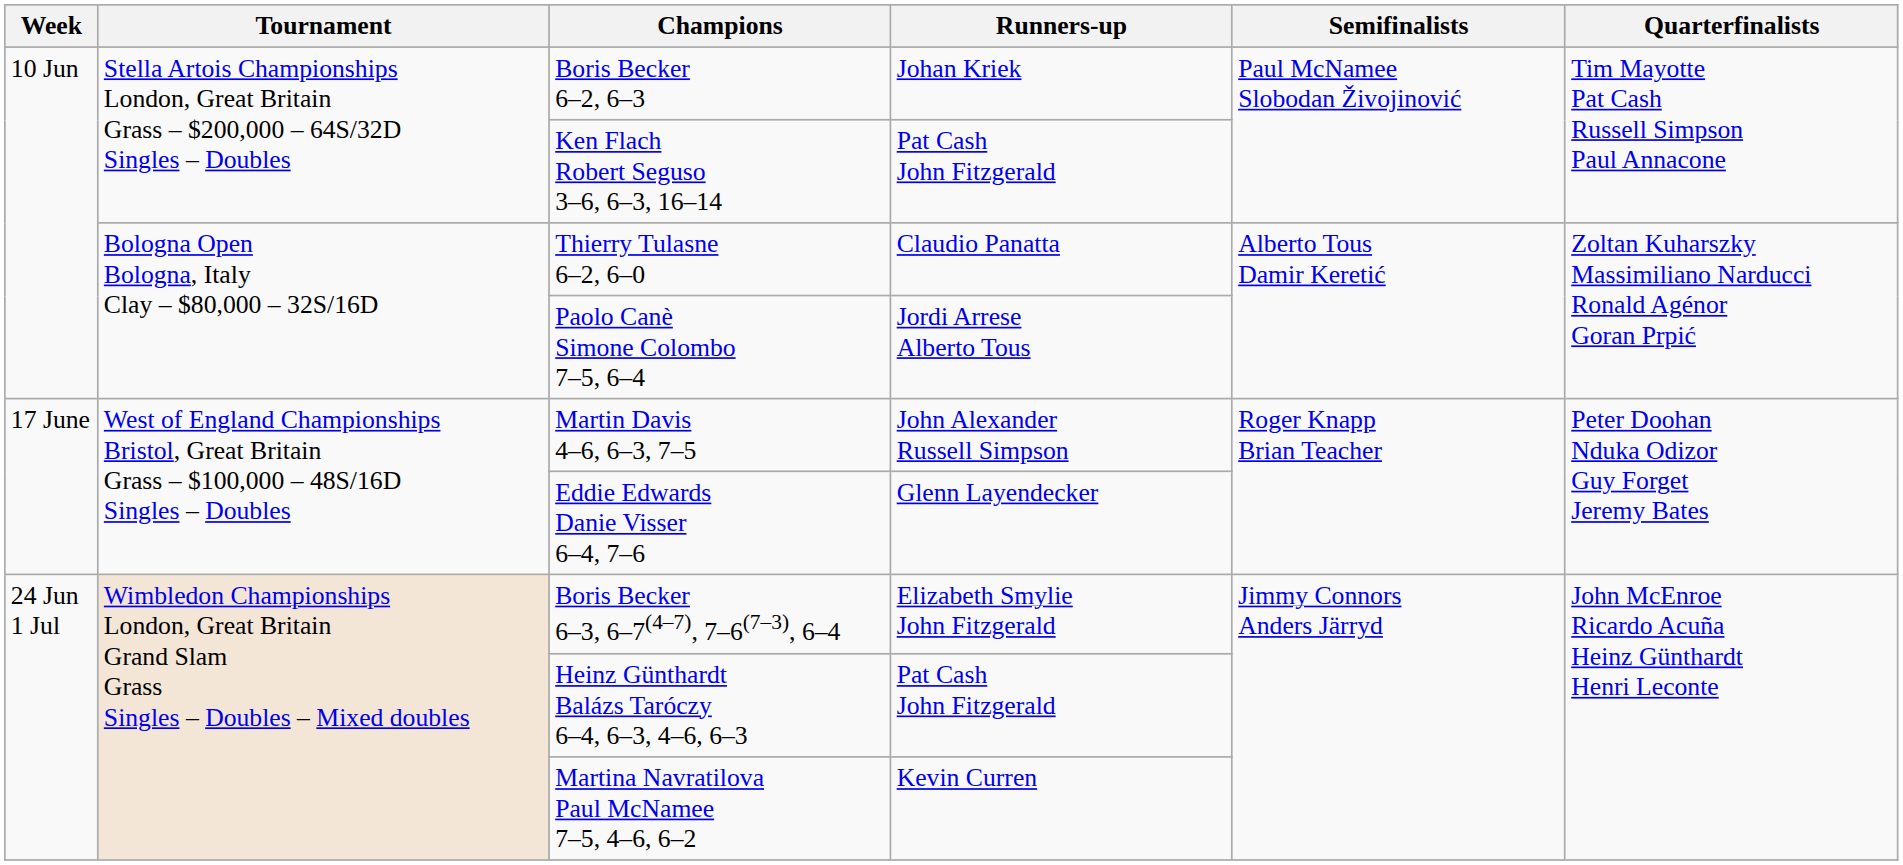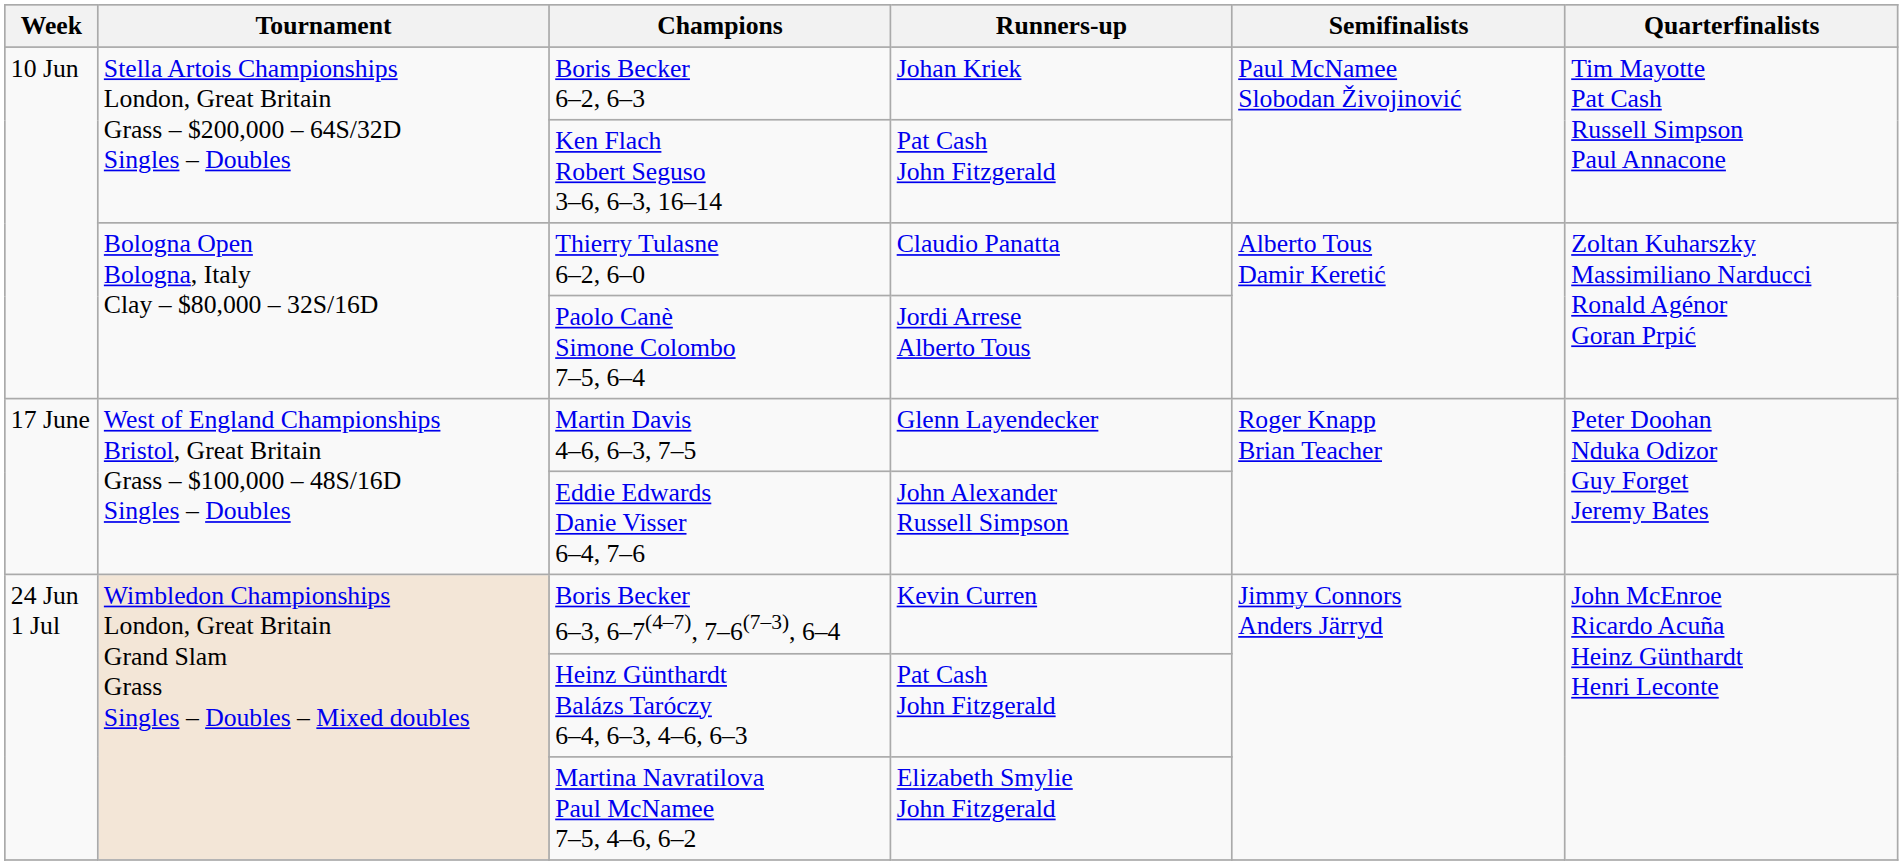Martin Davis 4–6, 6–3, 7–5 | Runners-up: John Alexander Russell Simpson -> Glenn Layendecker
Eddie Edwards Danie Visser 6–4, 7–6 | Runners-up: Glenn Layendecker -> John Alexander Russell Simpson
Boris Becker 6–3, 6–7(4–7), 7–6(7–3), 6–4 | Runners-up: Elizabeth Smylie John Fitzgerald -> Kevin Curren
Martina Navratilova Paul McNamee 7–5, 4–6, 6–2 | Runners-up: Kevin Curren -> Elizabeth Smylie John Fitzgerald
